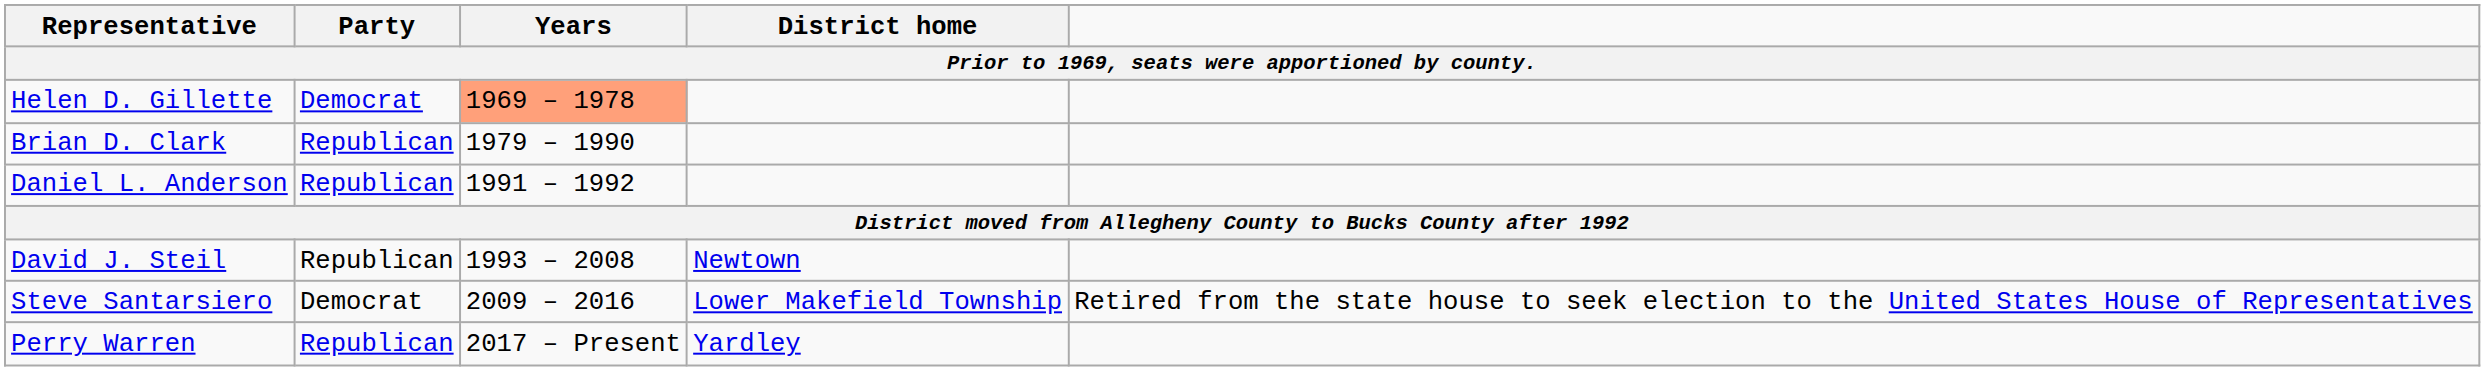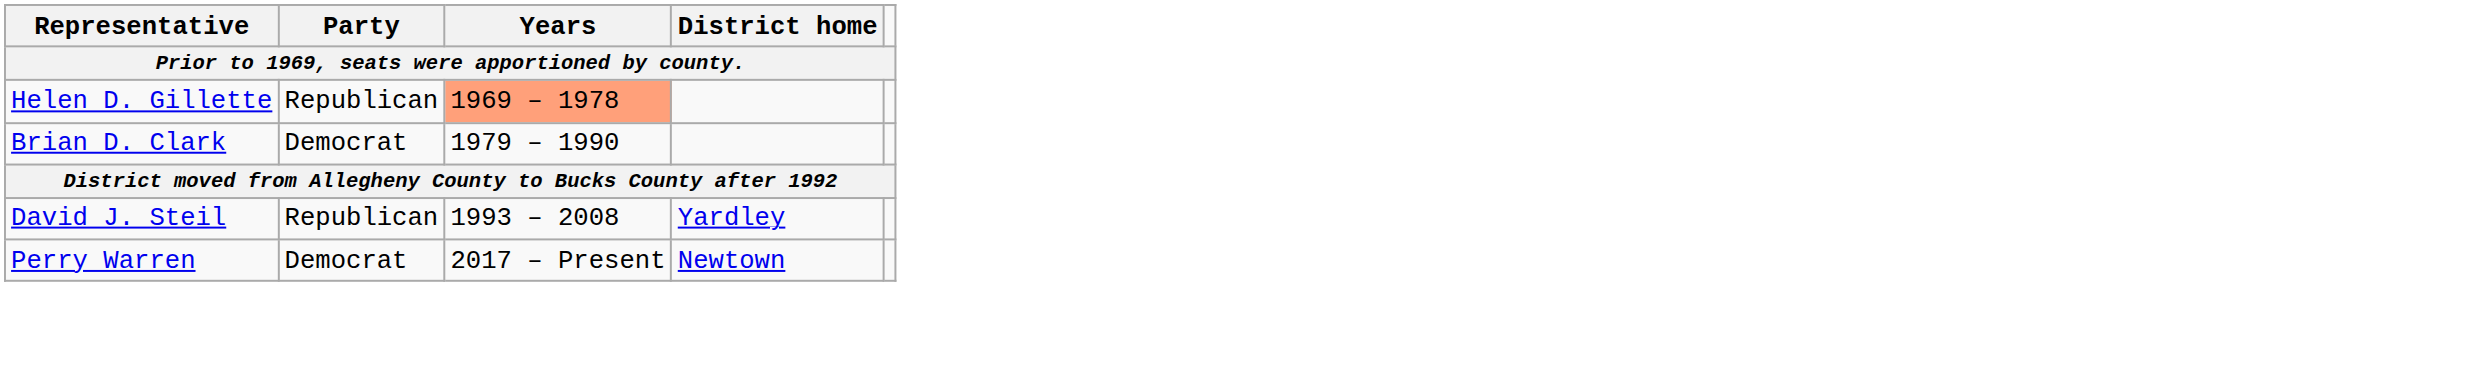Helen D. Gillette | Party: Democrat -> Republican
Brian D. Clark | Party: Republican -> Democrat
- row: Daniel L. Anderson | Republican | 1991 – 1992
David J. Steil | District home: Newtown -> Yardley
- row: Steve Santarsiero | Democrat | 2009 – 2016 | Lower Makefield Township | Retired from the state house to seek election to the United States House of Representatives
Perry Warren | Party: Republican -> Democrat
Perry Warren | District home: Yardley -> Newtown
